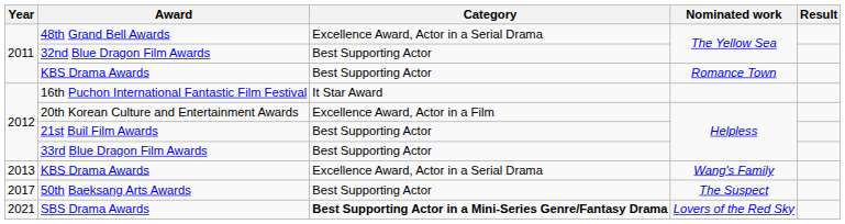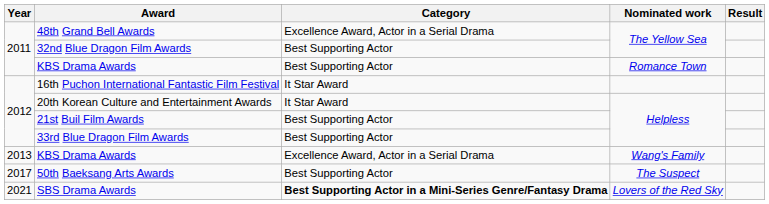20th Korean Culture and Entertainment Awards | Category: Excellence Award, Actor in a Film -> It Star Award
